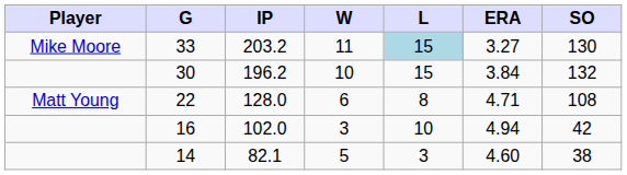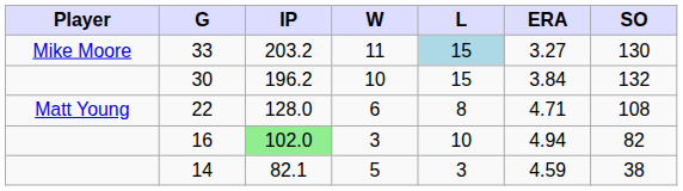16 | IP: no background -> lightgreen background
16 | SO: 42 -> 82
14 | ERA: 4.60 -> 4.59
